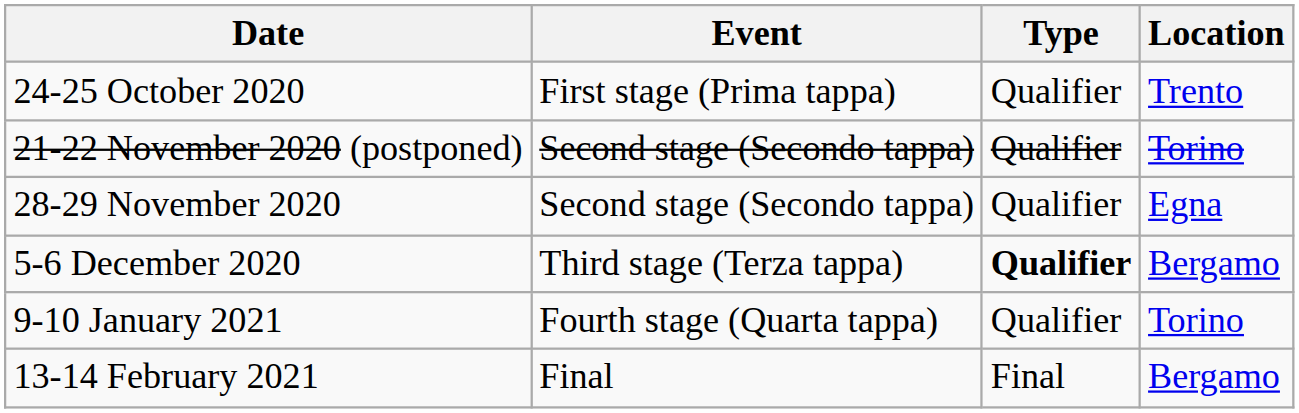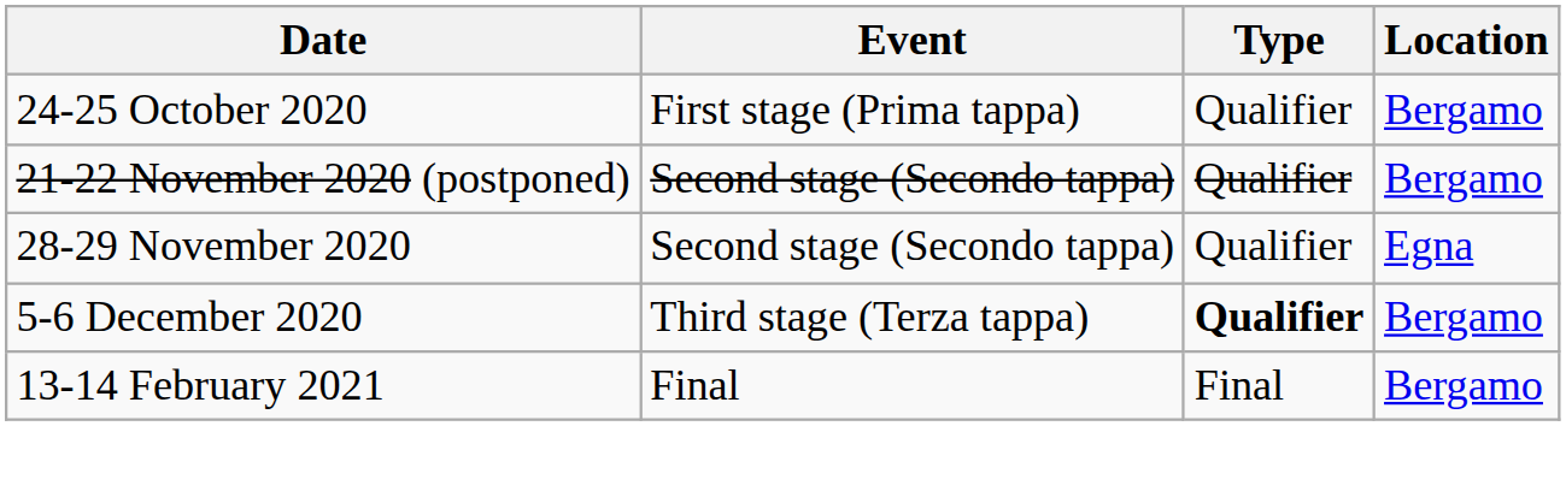24-25 October 2020 | Location: Trento -> Bergamo
21-22 November 2020 (postponed) | Location: Torino -> Bergamo
- row: 9-10 January 2021 | Fourth stage (Quarta tappa) | Qualifier | Torino
